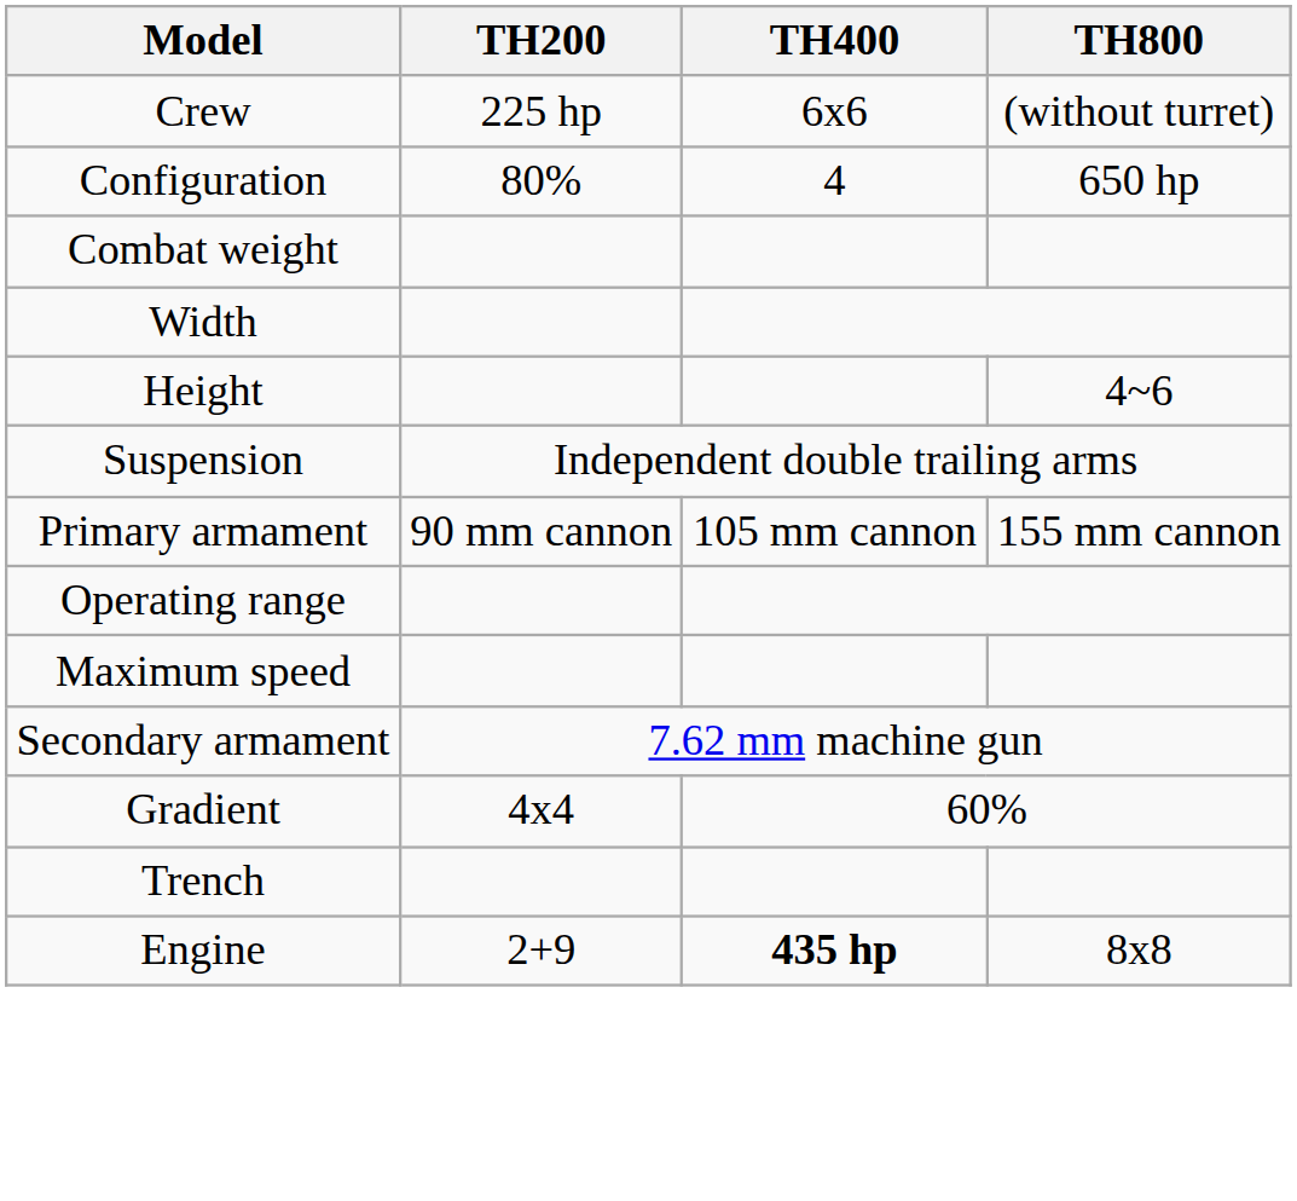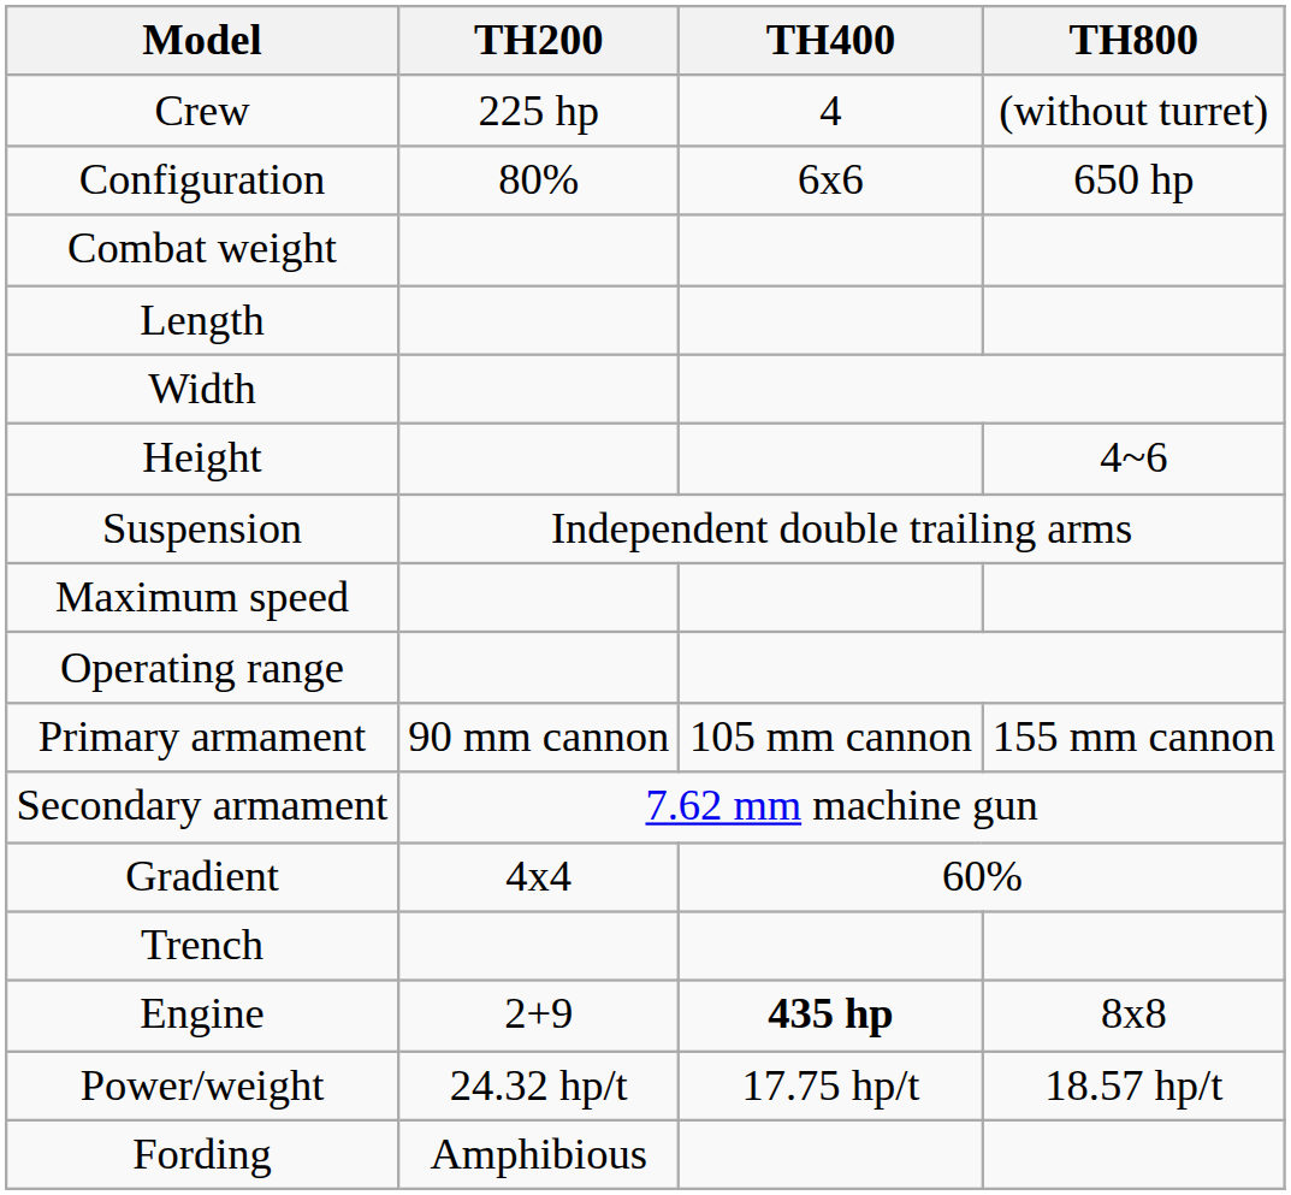Crew | TH400: 6x6 -> 4
Configuration | TH400: 4 -> 6x6
+ row: Length
rows swapped: Maximum speed <-> Primary armament
+ row: Power/weight | 24.32 hp/t | 17.75 hp/t | 18.57 hp/t
+ row: Fording | Amphibious
